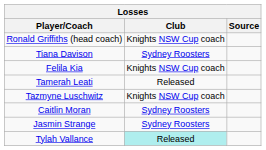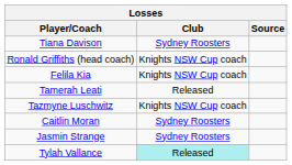rows swapped: Tiana Davison <-> Ronald Griffiths (head coach)
